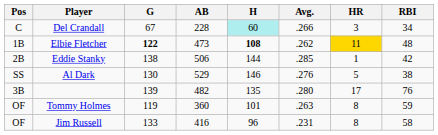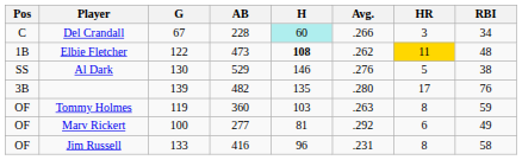Elbie Fletcher | G: bold -> normal
- row: 2B | Eddie Stanky | 138 | 506 | 144 | .285 | 1 | 42
Tommy Holmes | H: 101 -> 103
+ row: OF | Marv Rickert | 100 | 277 | 81 | .292 | 6 | 49
